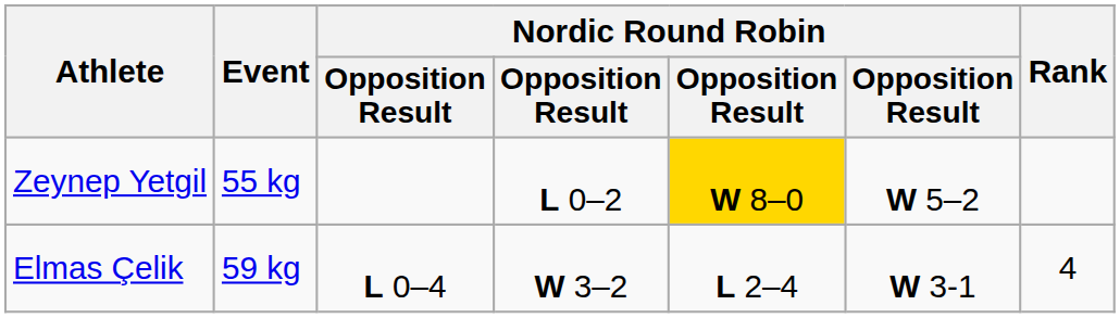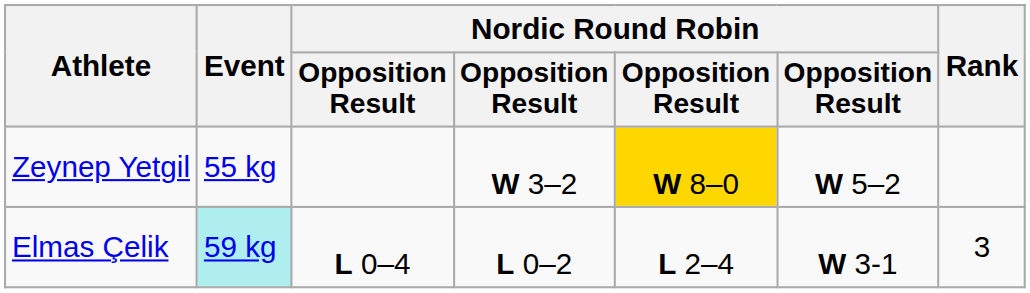Zeynep Yetgil | column 4: L 0–2 -> W 3–2
Elmas Çelik | Event: no background -> paleturquoise background
Elmas Çelik | column 4: W 3–2 -> L 0–2
Elmas Çelik | Rank: 4 -> 3
